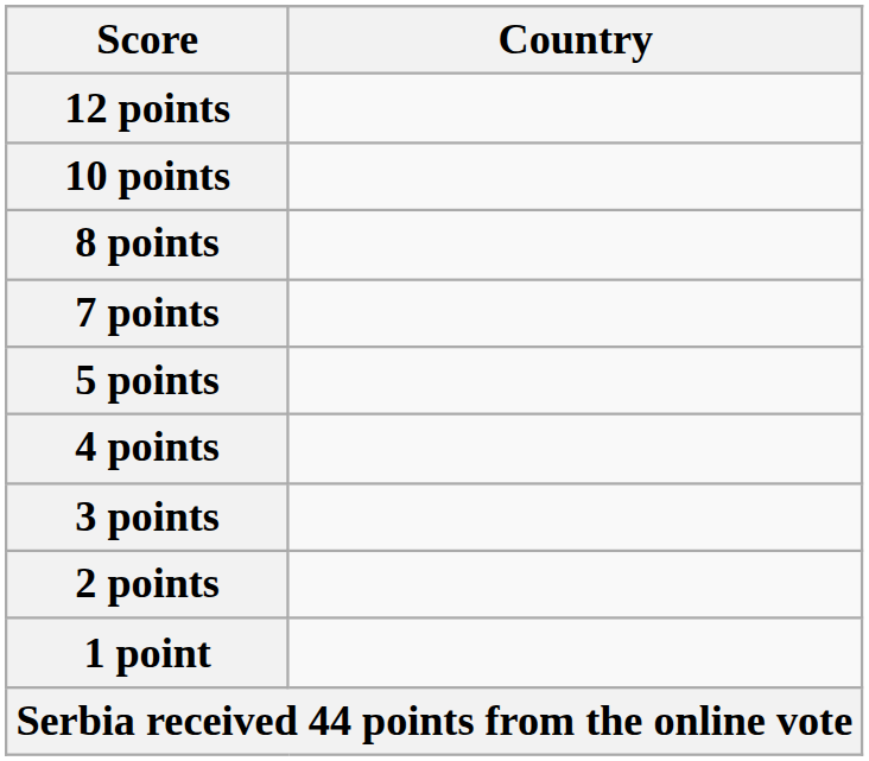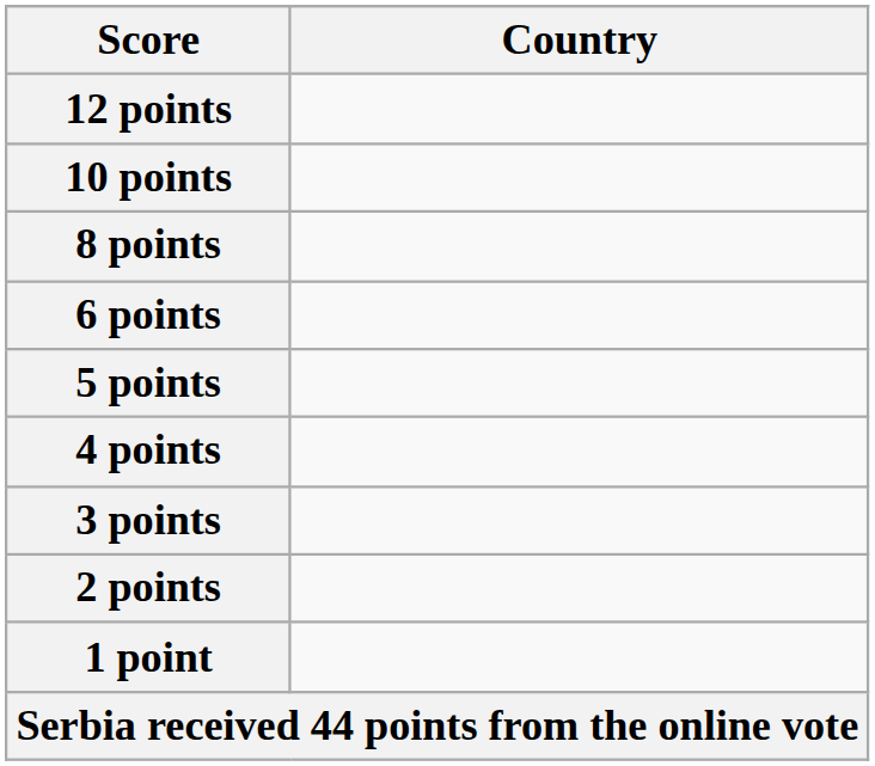- row: 7 points
+ row: 6 points
